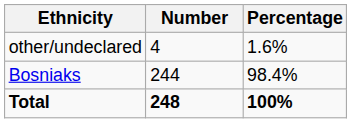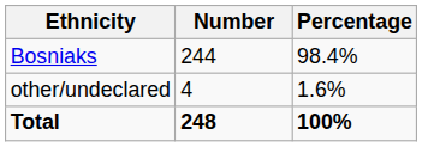rows swapped: Bosniaks <-> other/undeclared
